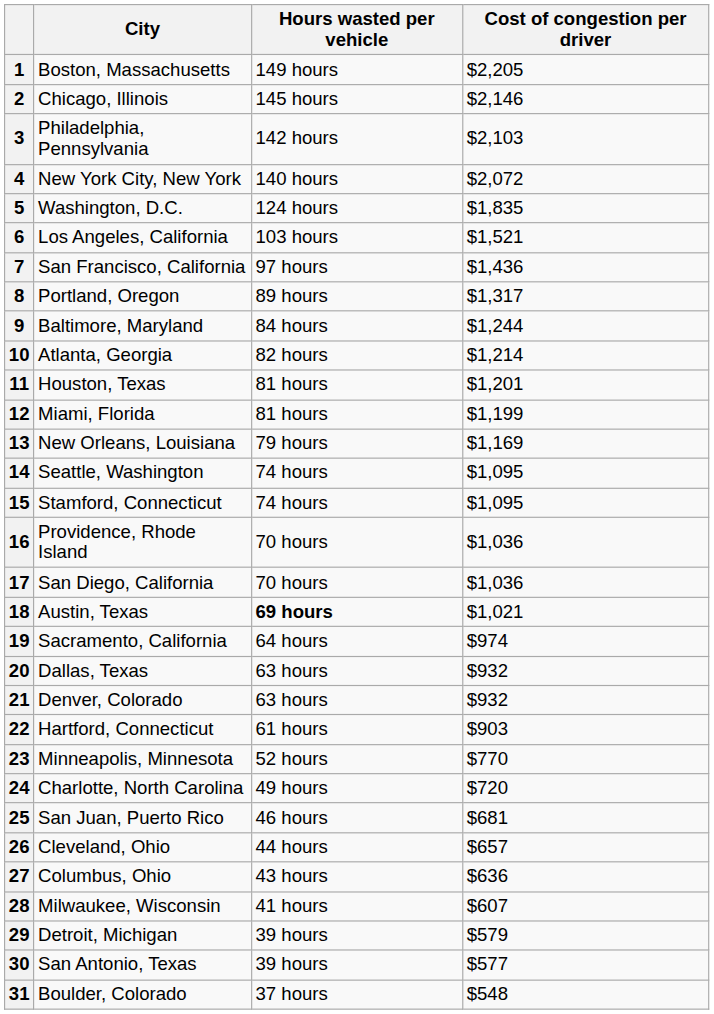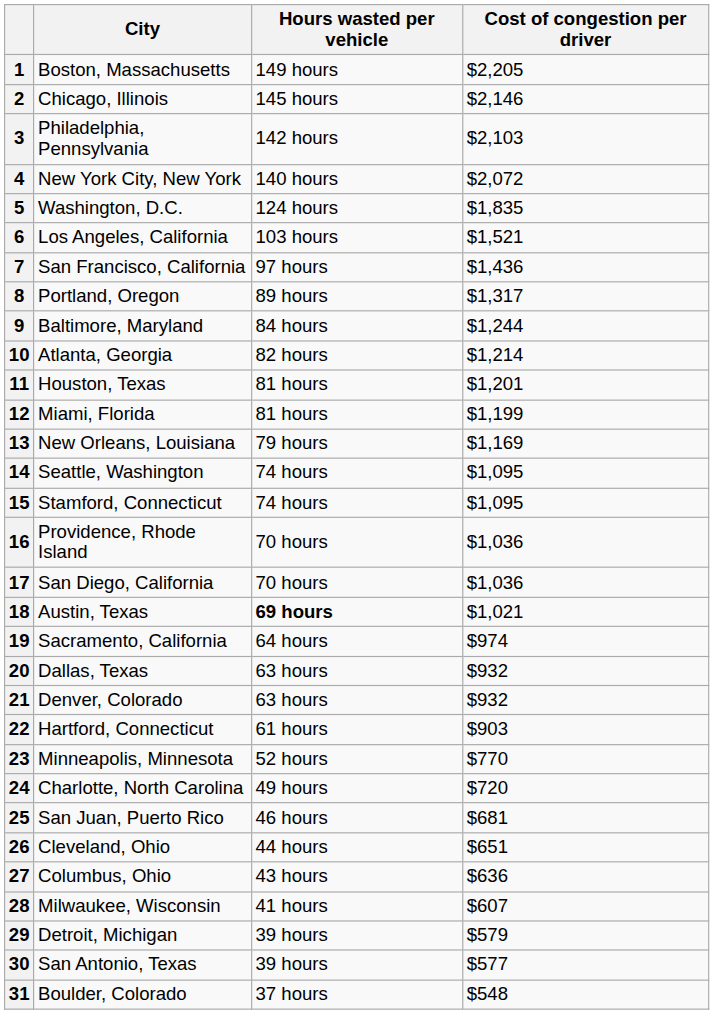26 | Cost of congestion per driver: $657 -> $651
